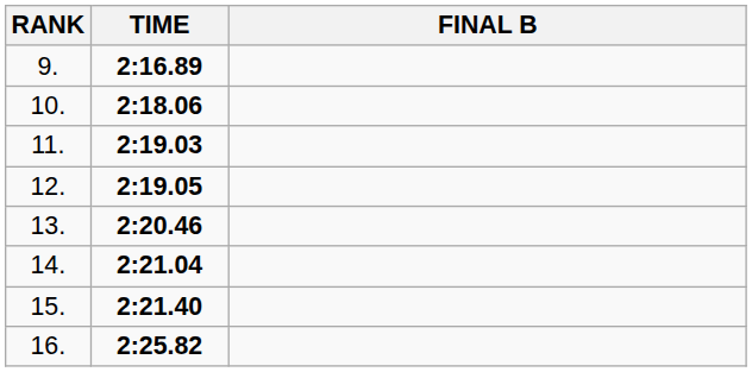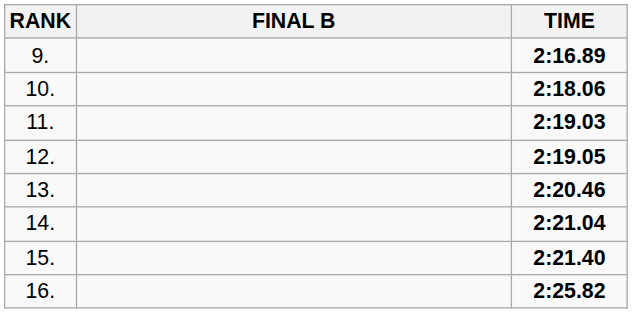columns swapped: FINAL B <-> TIME
